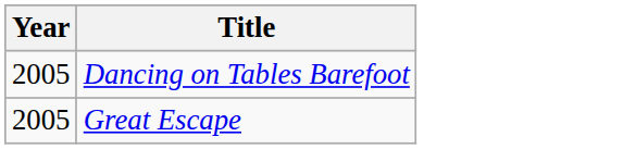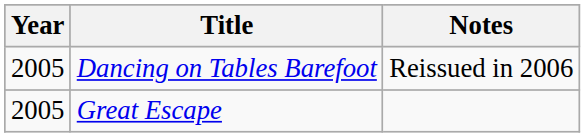+ column: Notes | Reissued in 2006
